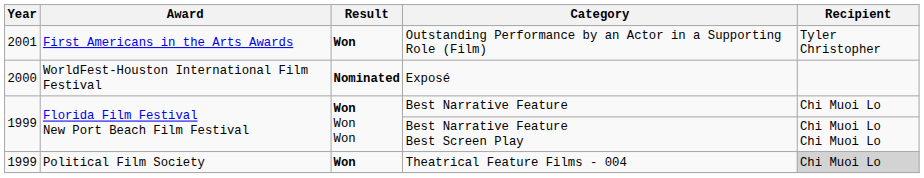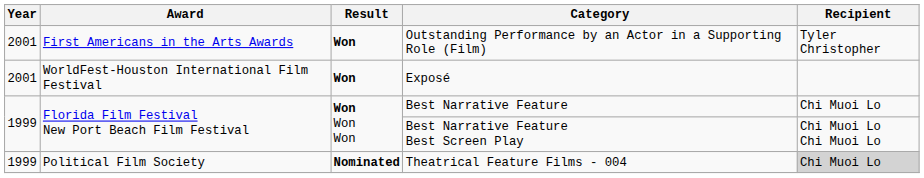Exposé | Year: 2000 -> 2001
Exposé | Result: Nominated -> Won
Theatrical Feature Films - 004 | Result: Won -> Nominated
